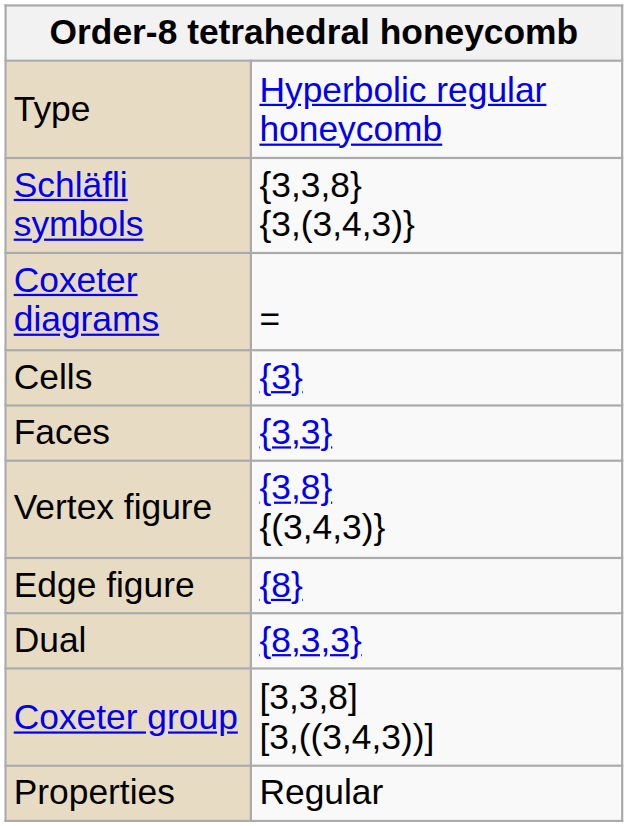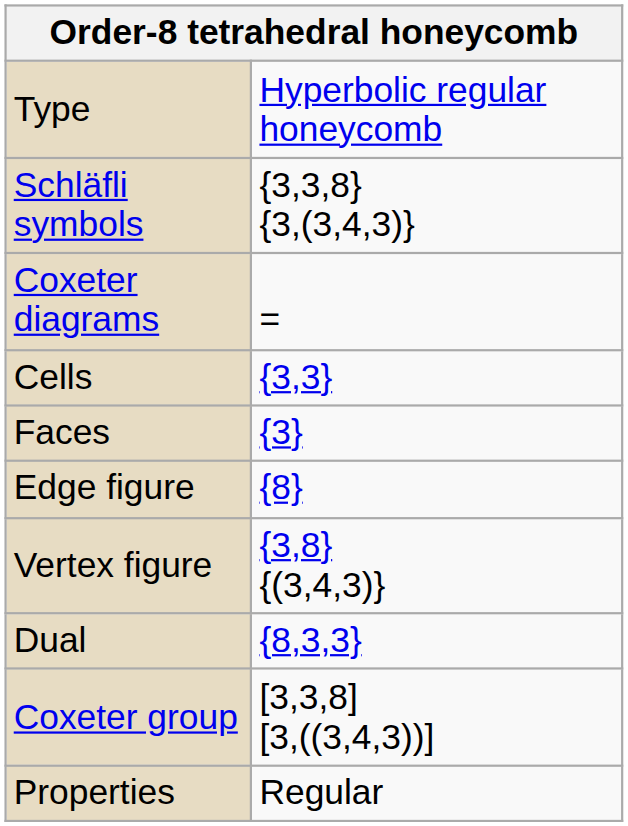Cells | column 2: {3} -> {3,3}
Faces | column 2: {3,3} -> {3}
rows swapped: Edge figure <-> Vertex figure
